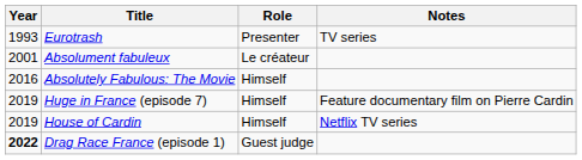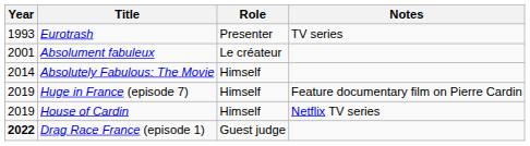Absolutely Fabulous: The Movie | Year: 2016 -> 2014
